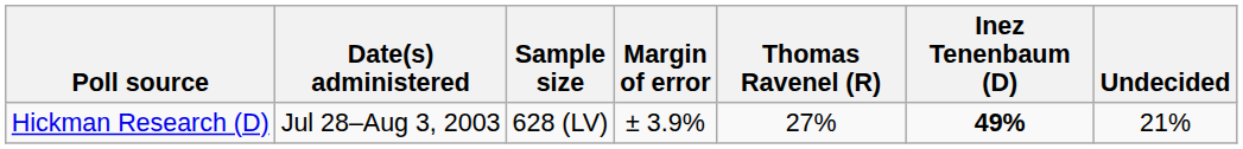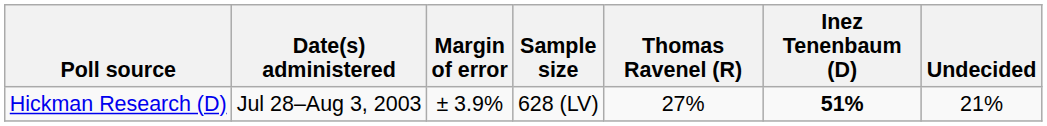columns swapped: Sample size <-> Margin of error
Hickman Research (D) | Inez Tenenbaum (D): 49% -> 51%
